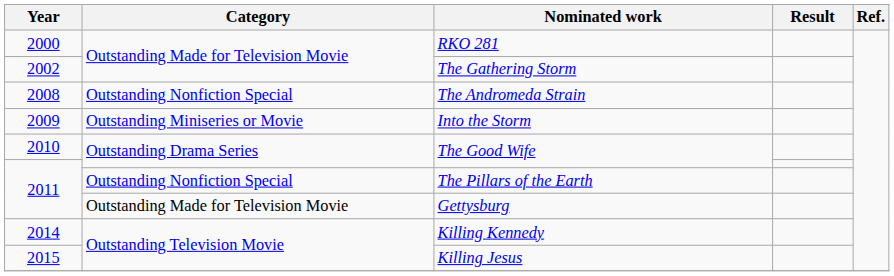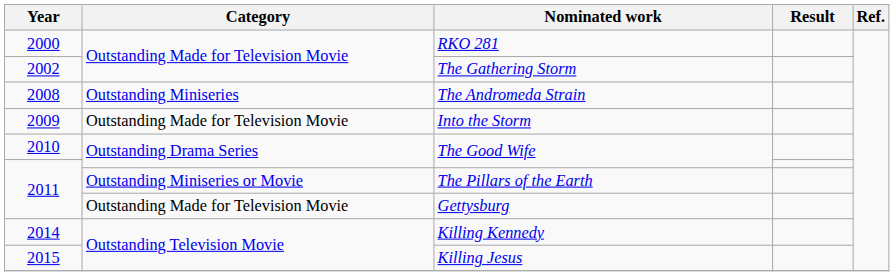The Andromeda Strain | Category: Outstanding Nonfiction Special -> Outstanding Miniseries
Into the Storm | Category: Outstanding Miniseries or Movie -> Outstanding Made for Television Movie
The Pillars of the Earth | Category: Outstanding Nonfiction Special -> Outstanding Miniseries or Movie
